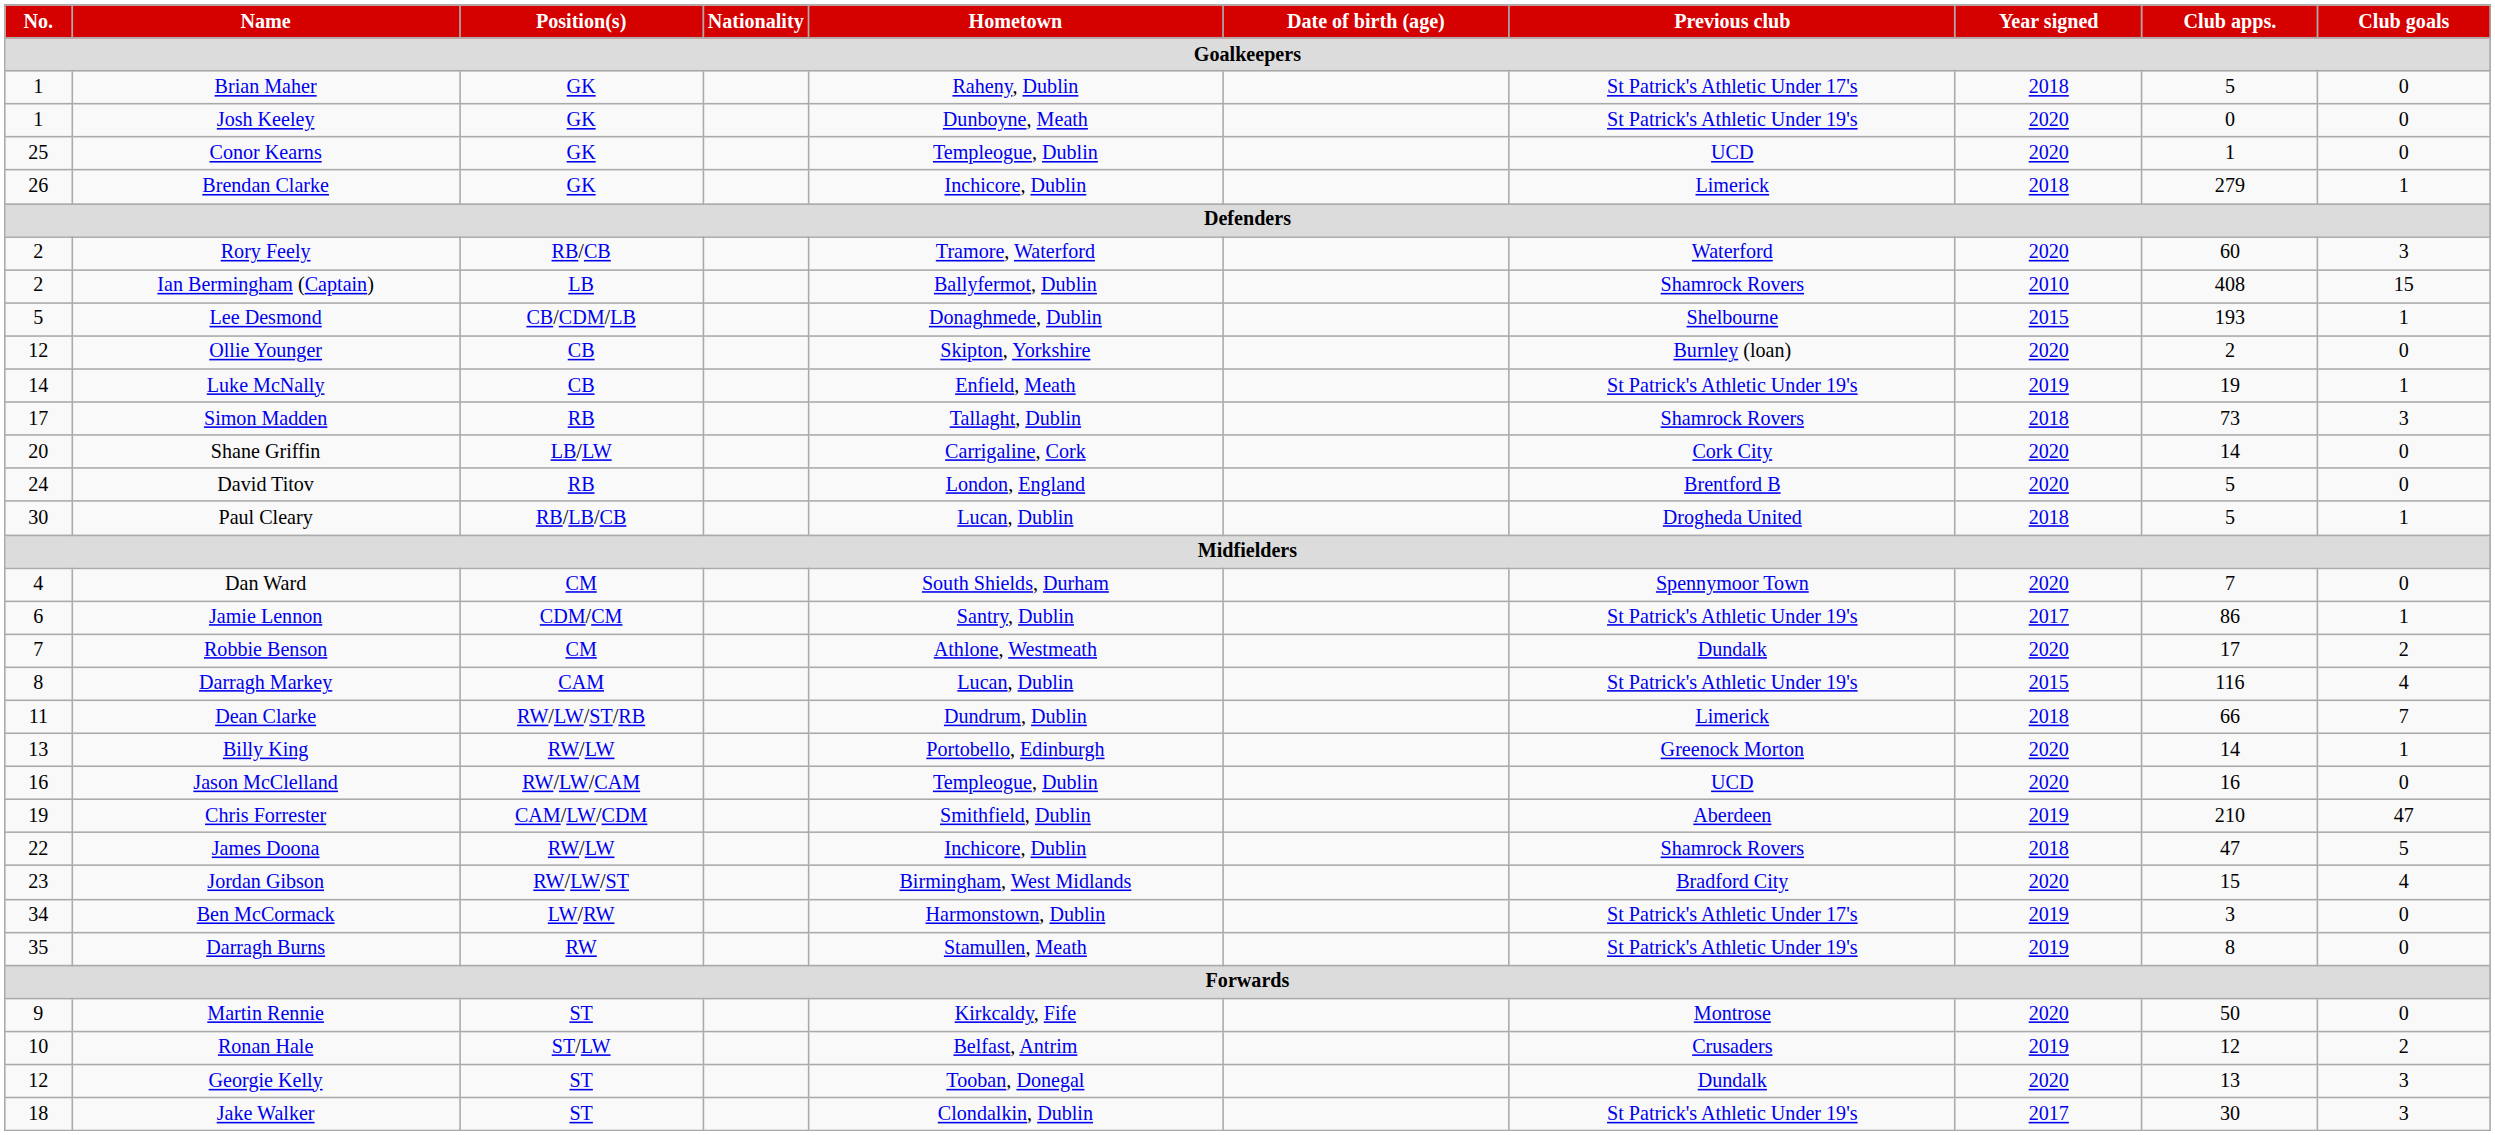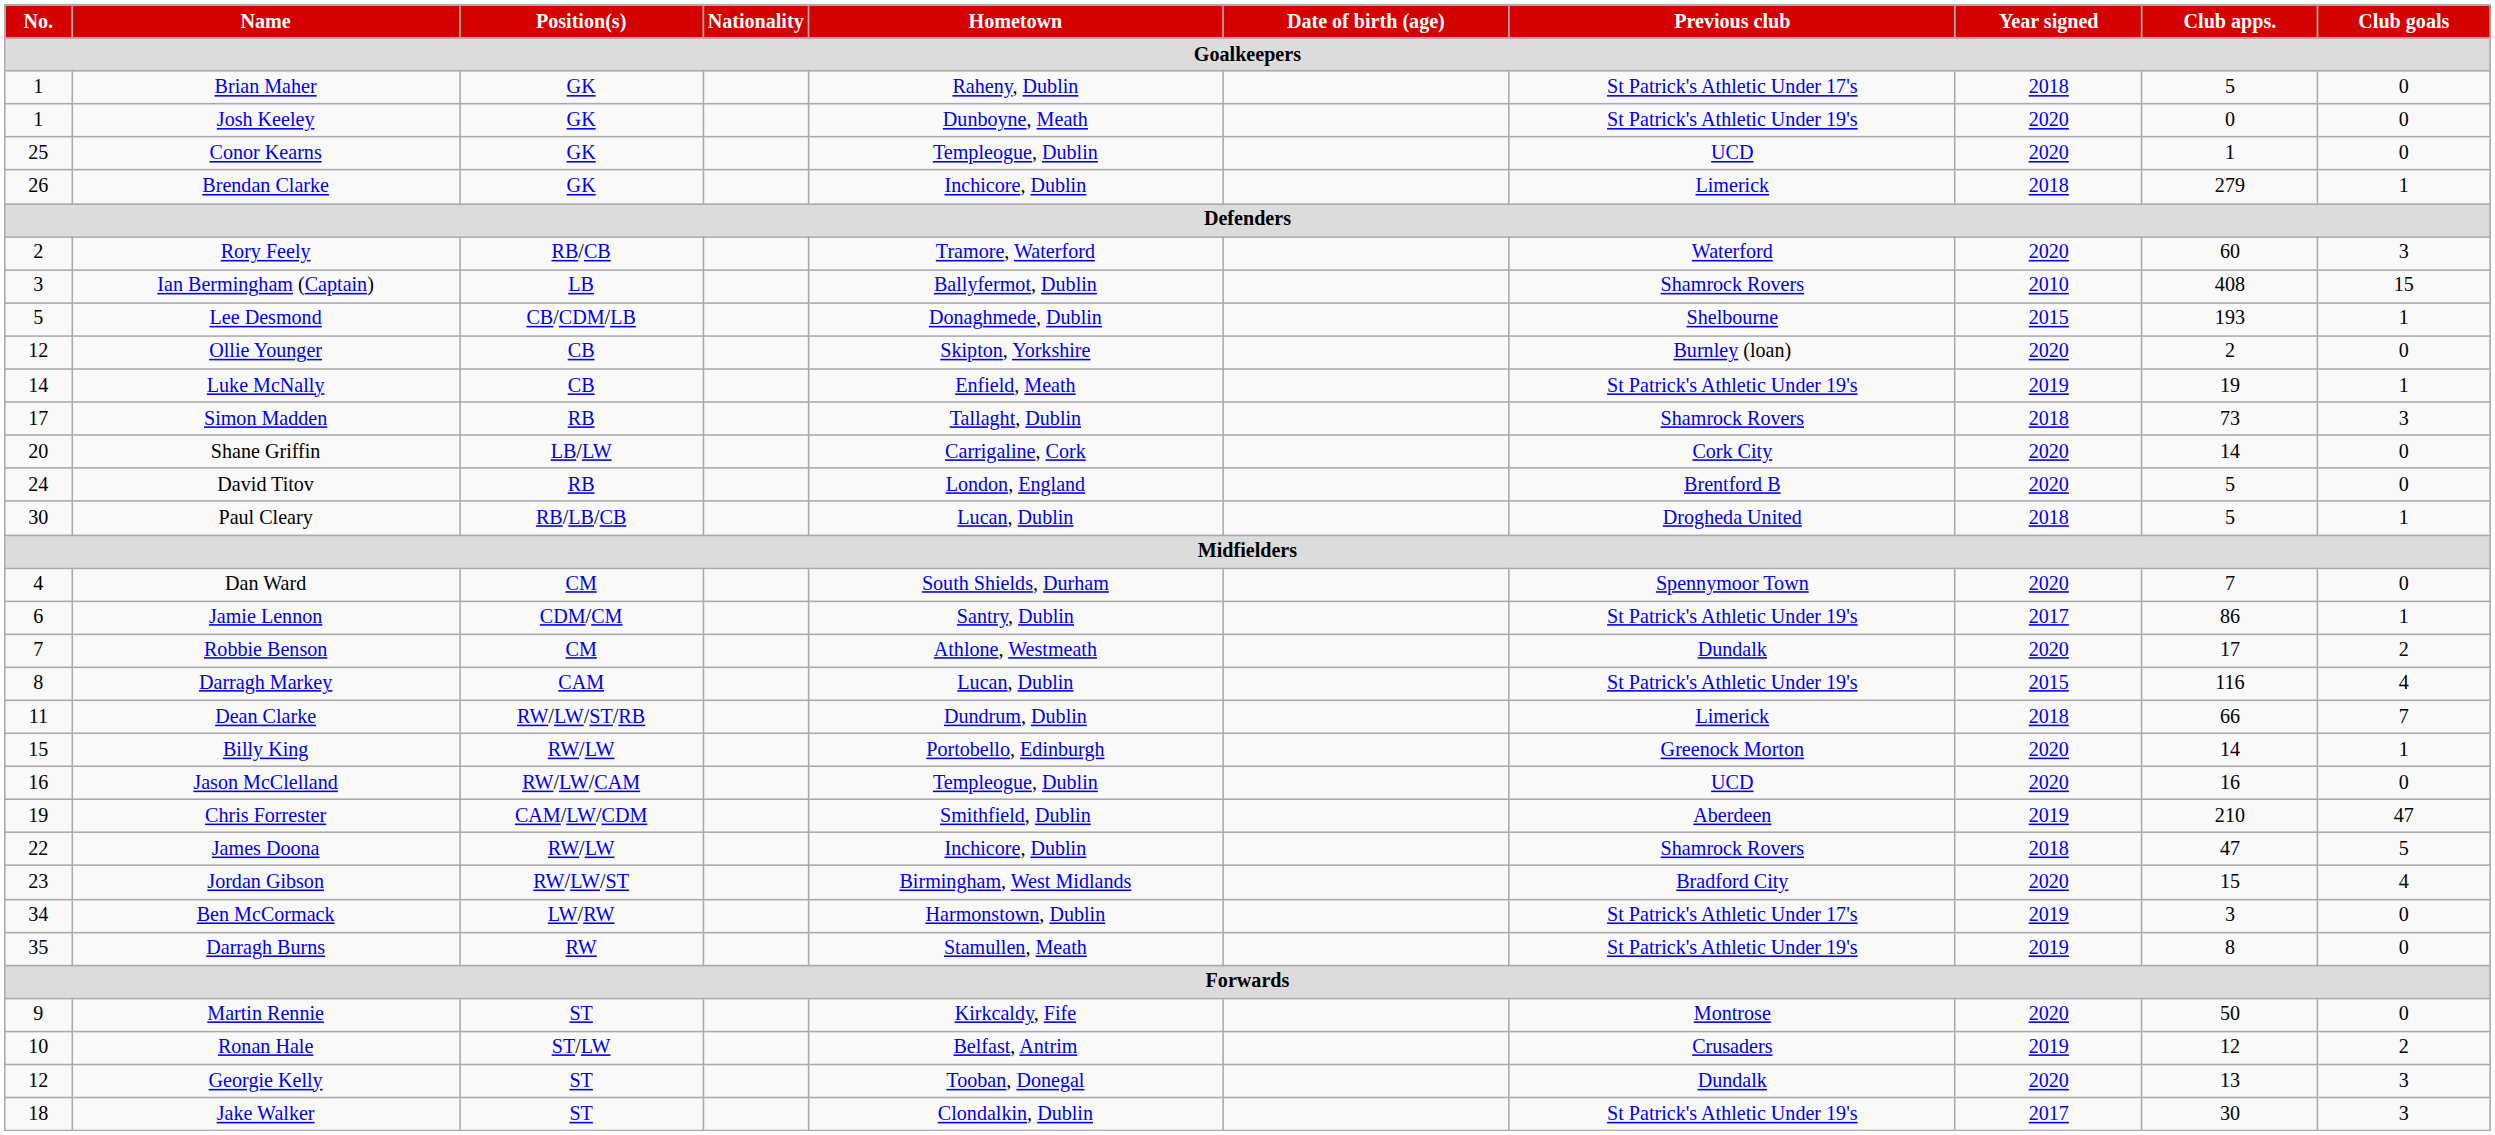Ian Bermingham (Captain) | No.: 2 -> 3
Billy King | No.: 13 -> 15
